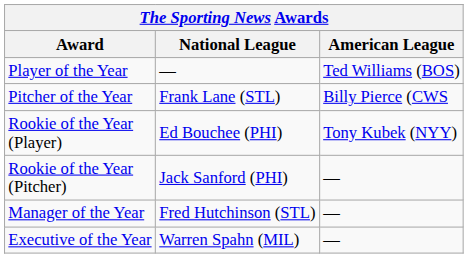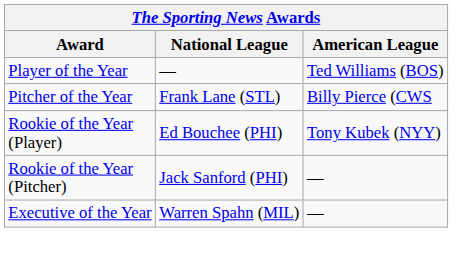- row: Manager of the Year | Fred Hutchinson (STL) | —
